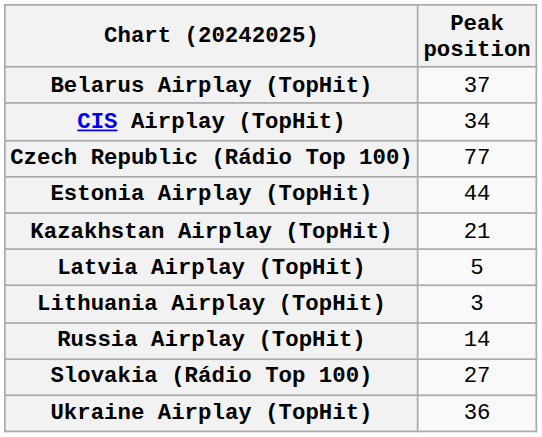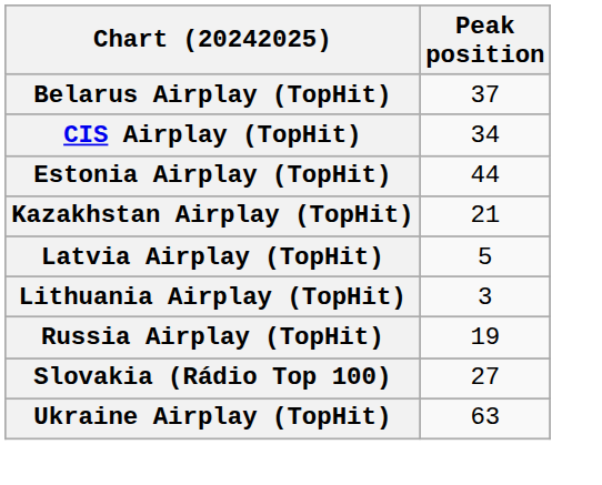- row: Czech Republic (Rádio Top 100) | 77
Russia Airplay (TopHit) | Peak position: 14 -> 19
Ukraine Airplay (TopHit) | Peak position: 36 -> 63
